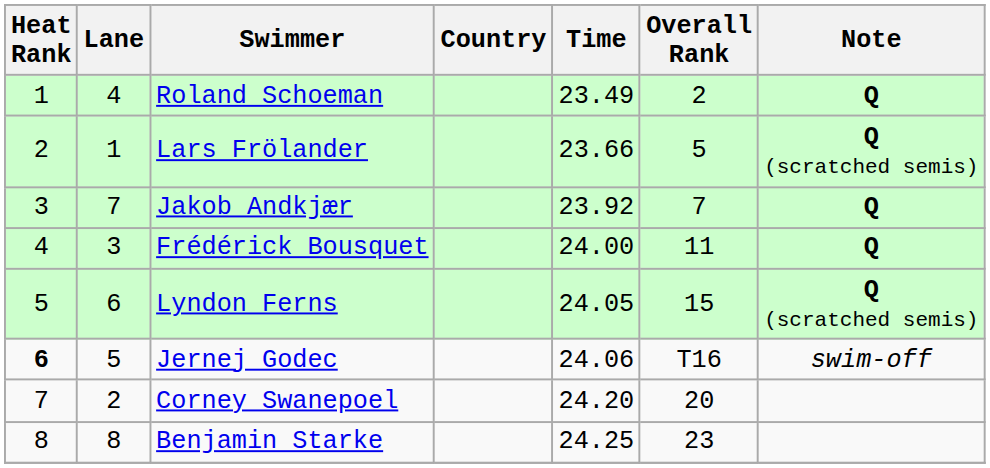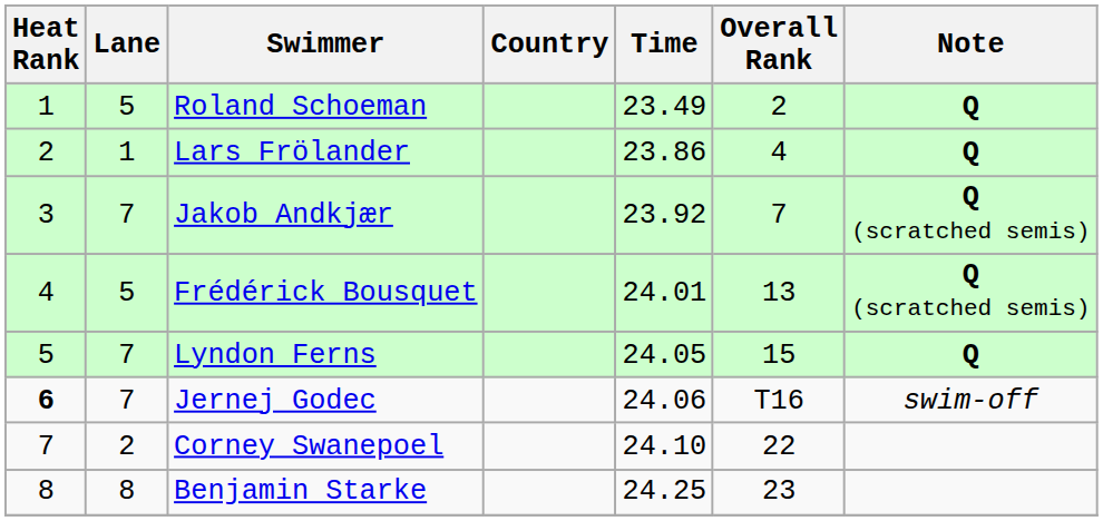Roland Schoeman | Lane: 4 -> 5
Lars Frölander | Time: 23.66 -> 23.86
Lars Frölander | Overall Rank: 5 -> 4
Lars Frölander | Note: Q (scratched semis) -> Q
Jakob Andkjær | Note: Q -> Q (scratched semis)
Frédérick Bousquet | Lane: 3 -> 5
Frédérick Bousquet | Time: 24.00 -> 24.01
Frédérick Bousquet | Overall Rank: 11 -> 13
Frédérick Bousquet | Note: Q -> Q (scratched semis)
Lyndon Ferns | Lane: 6 -> 7
Lyndon Ferns | Note: Q (scratched semis) -> Q
Jernej Godec | Lane: 5 -> 7
Corney Swanepoel | Time: 24.20 -> 24.10
Corney Swanepoel | Overall Rank: 20 -> 22
